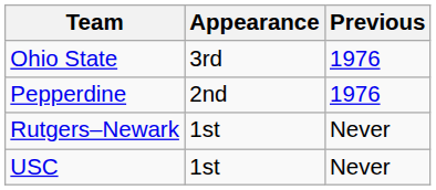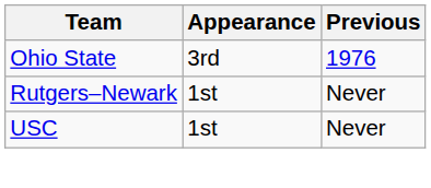- row: Pepperdine | 2nd | 1976
